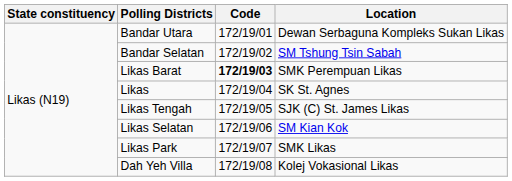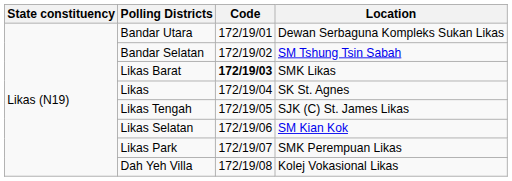Likas Barat | Location: SMK Perempuan Likas -> SMK Likas
Likas Park | Location: SMK Likas -> SMK Perempuan Likas
